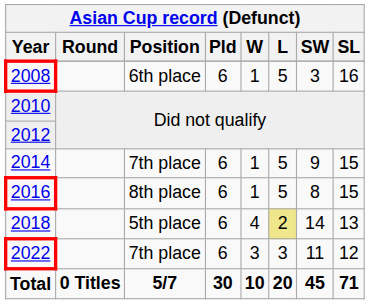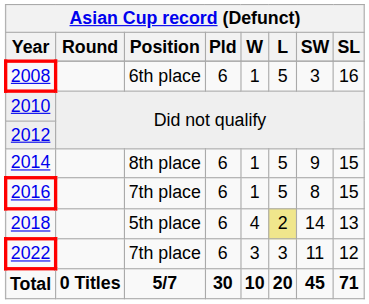2014 | Asian Cup record (Defunct) / Position: 7th place -> 8th place
2016 | Asian Cup record (Defunct) / Position: 8th place -> 7th place
